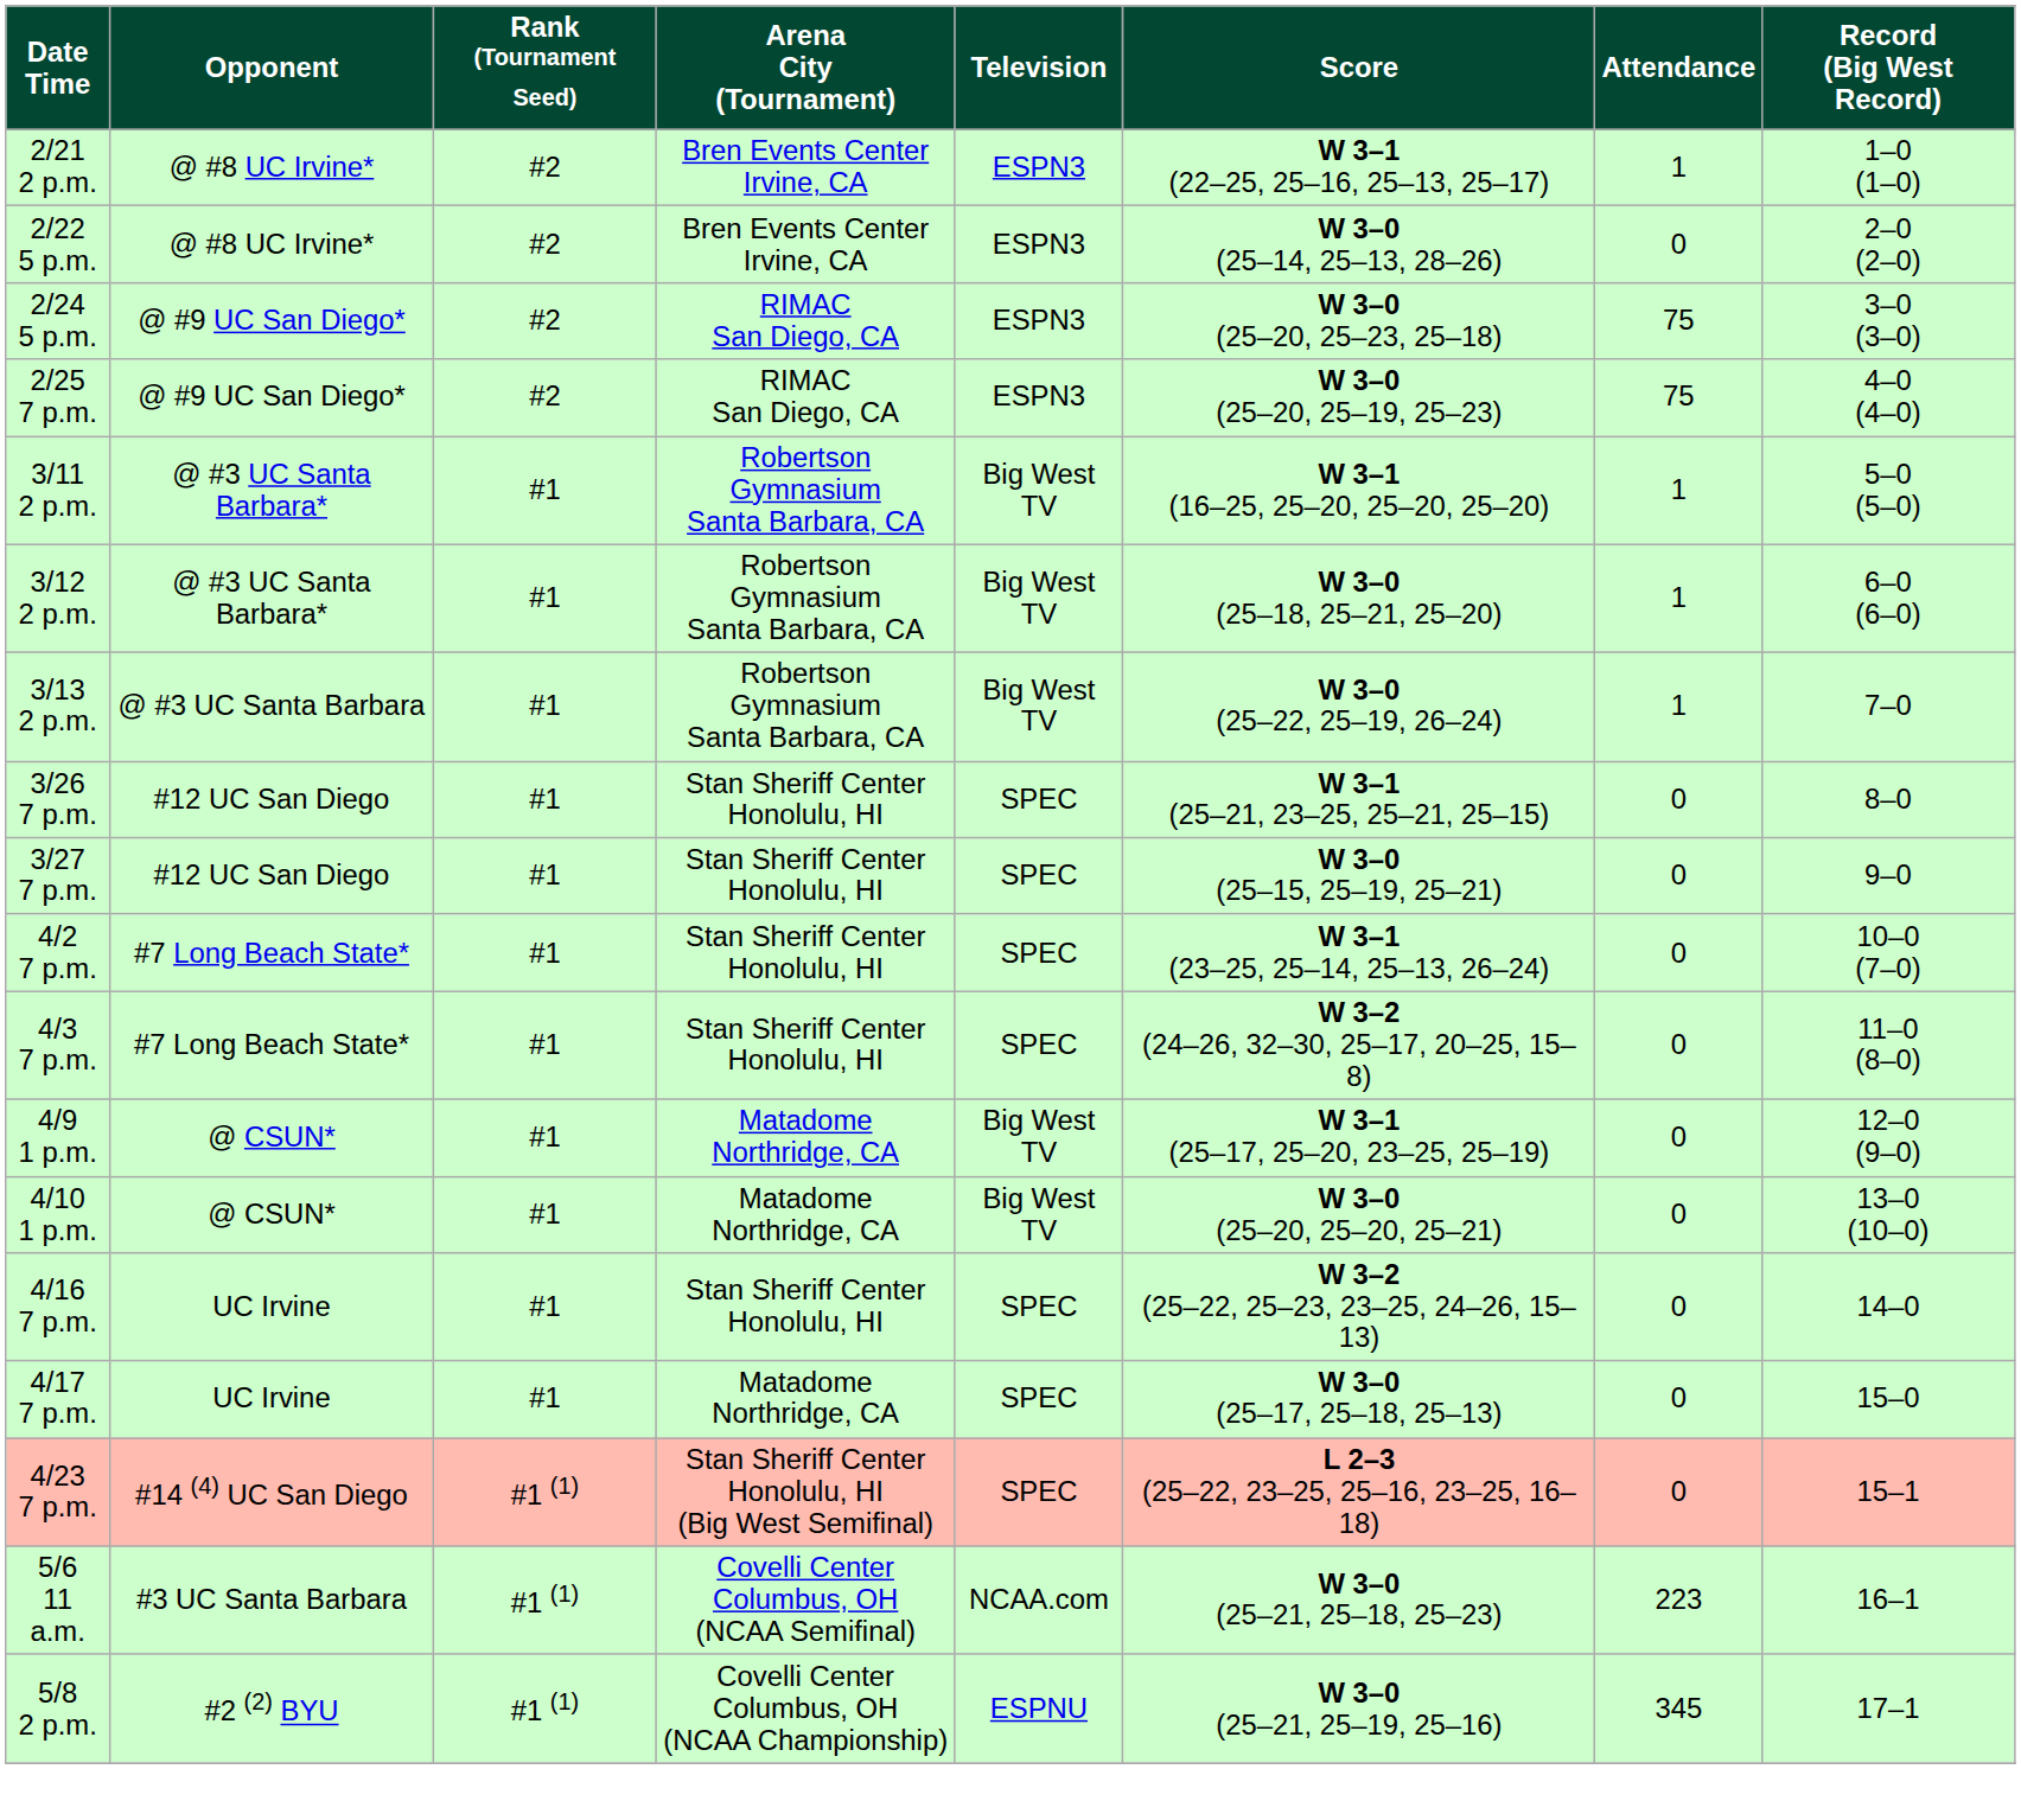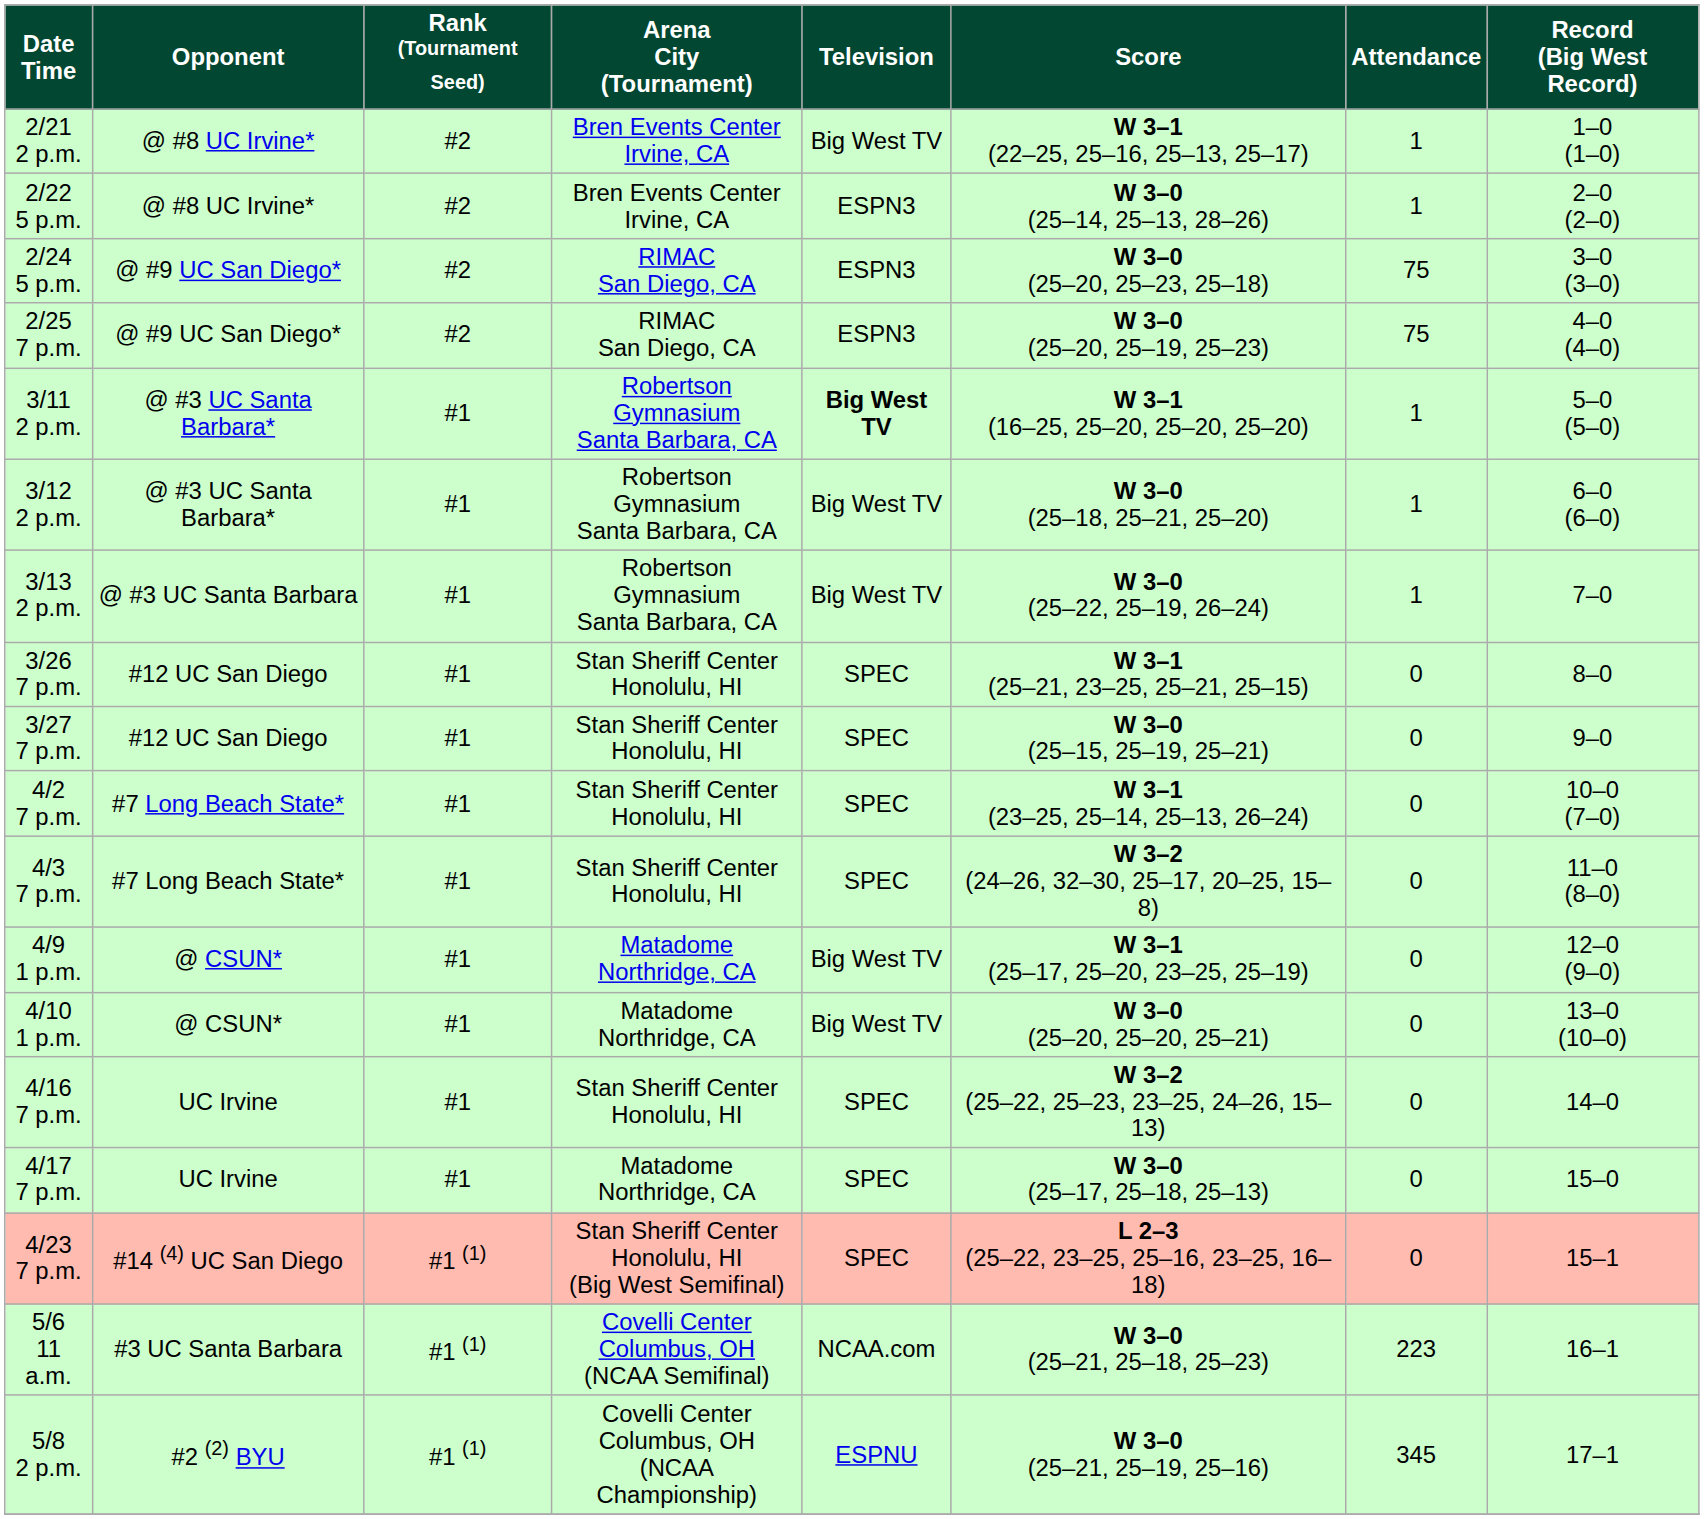2/21 2 p.m. | Television: ESPN3 -> Big West TV
2/22 5 p.m. | Attendance: 0 -> 1
3/11 2 p.m. | Television: normal -> bold
